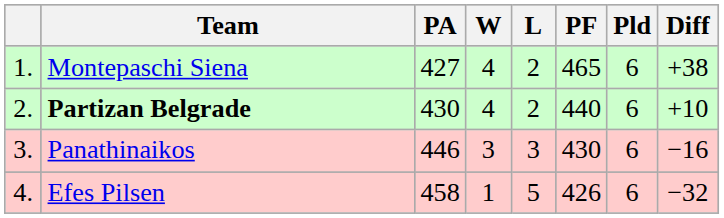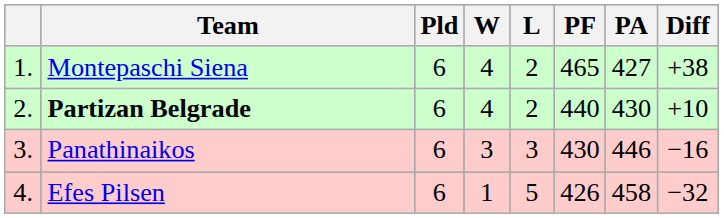columns swapped: Pld <-> PA
